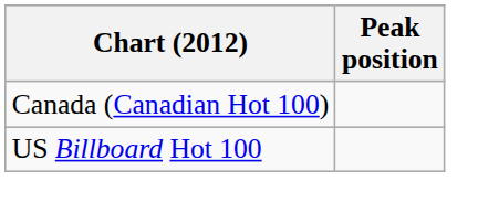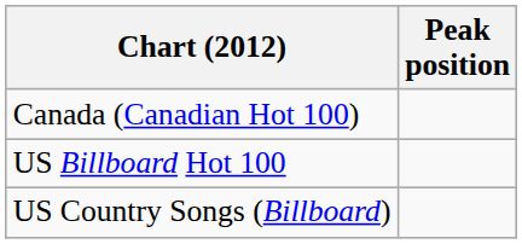+ row: US Country Songs (Billboard)
